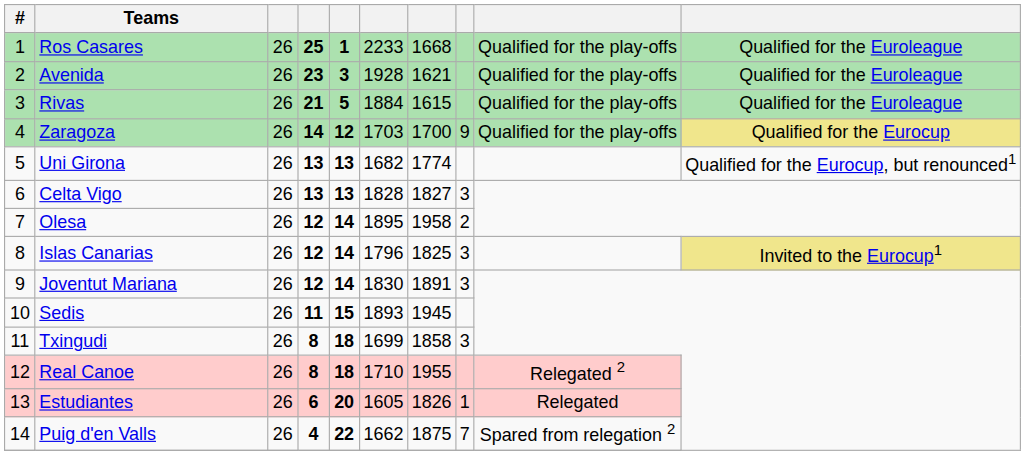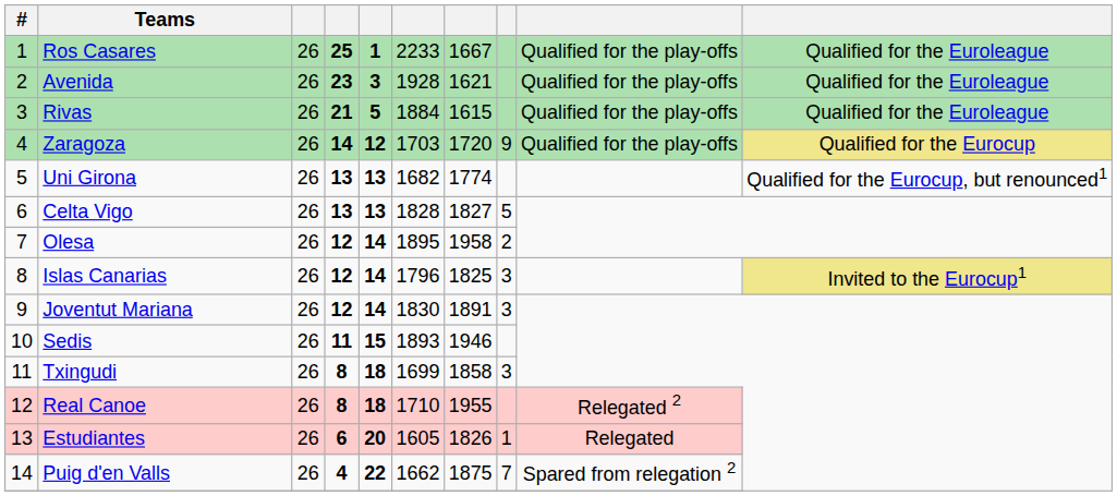Ros Casares | column 7: 1668 -> 1667
Zaragoza | column 7: 1700 -> 1720
Celta Vigo | column 8: 3 -> 5
Sedis | column 7: 1945 -> 1946
